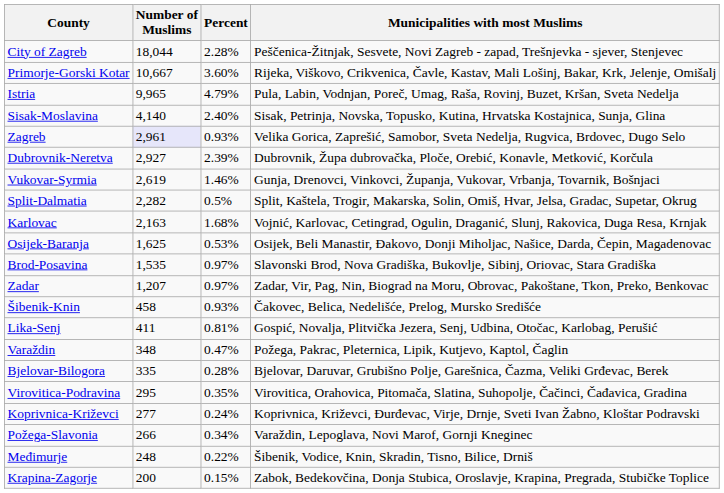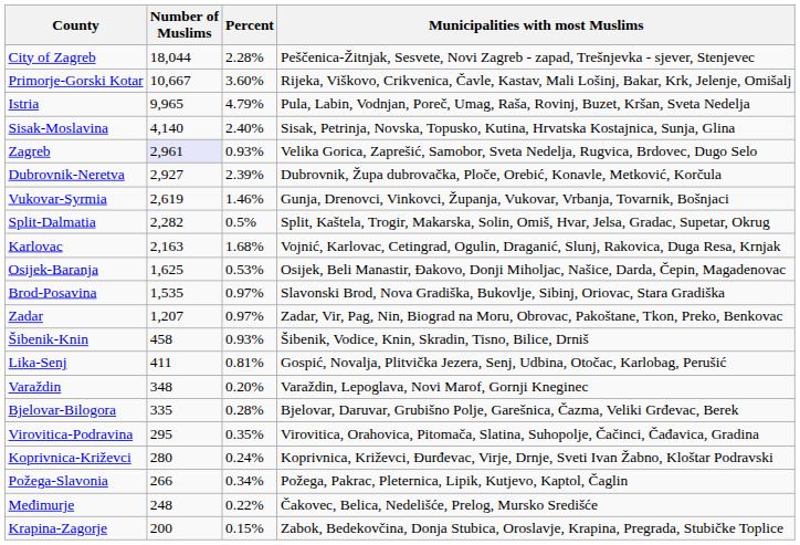Šibenik-Knin | Municipalities with most Muslims: Čakovec, Belica, Nedelišće, Prelog, Mursko Središće -> Šibenik, Vodice, Knin, Skradin, Tisno, Bilice, Drniš
Varaždin | Percent: 0.47% -> 0.20%
Varaždin | Municipalities with most Muslims: Požega, Pakrac, Pleternica, Lipik, Kutjevo, Kaptol, Čaglin -> Varaždin, Lepoglava, Novi Marof, Gornji Kneginec
Koprivnica-Križevci | Number of Muslims: 277 -> 280
Požega-Slavonia | Municipalities with most Muslims: Varaždin, Lepoglava, Novi Marof, Gornji Kneginec -> Požega, Pakrac, Pleternica, Lipik, Kutjevo, Kaptol, Čaglin
Međimurje | Municipalities with most Muslims: Šibenik, Vodice, Knin, Skradin, Tisno, Bilice, Drniš -> Čakovec, Belica, Nedelišće, Prelog, Mursko Središće
